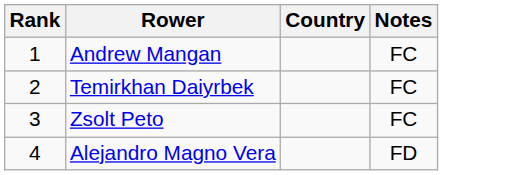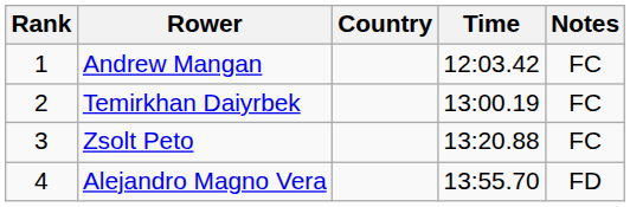+ column: Time | 12:03.42 | 13:00.19 | 13:20.88 | 13:55.70
